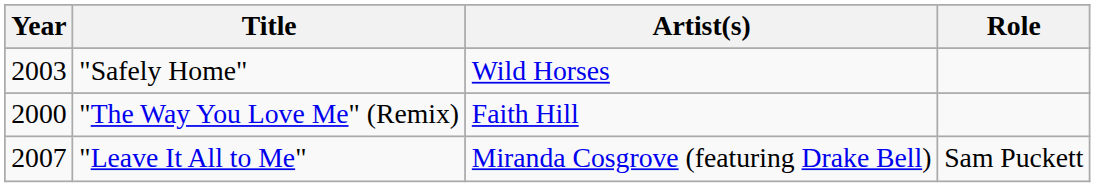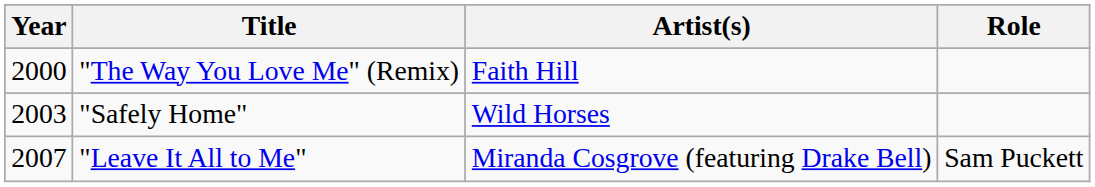rows swapped: "The Way You Love Me" (Remix) <-> "Safely Home"
